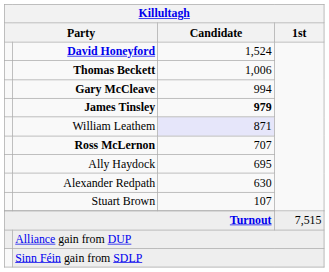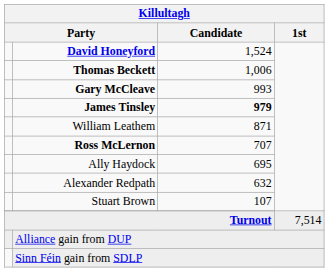Gary McCleave | Killultagh / Candidate: 994 -> 993
William Leathem | Killultagh / Candidate: lavender background -> no background
Alexander Redpath | Killultagh / Candidate: 630 -> 632
Turnout | Killultagh / 1st: 7,515 -> 7,514
